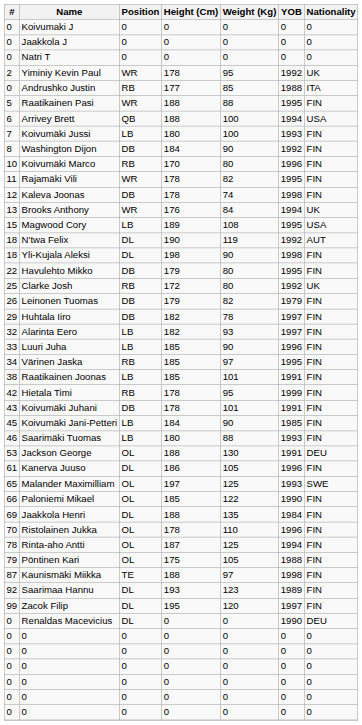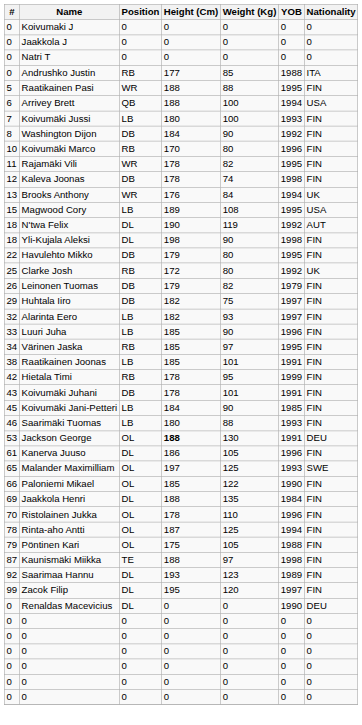- row: 2 | Yiminiy Kevin Paul | WR | 178 | 95 | 1992 | UK
Huhtala Iiro | Weight (Kg): 78 -> 75
Jackson George | Height (Cm): normal -> bold
